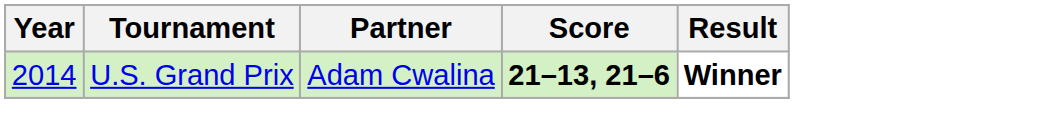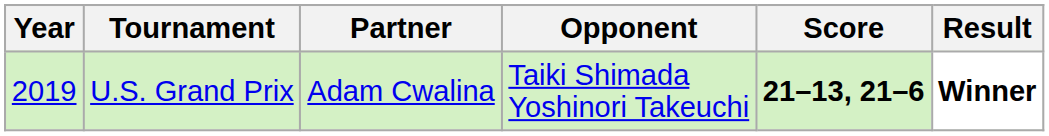+ column: Opponent | Taiki Shimada Yoshinori Takeuchi
U.S. Grand Prix | Year: 2014 -> 2019
